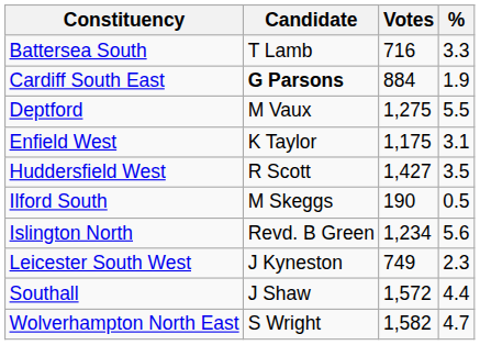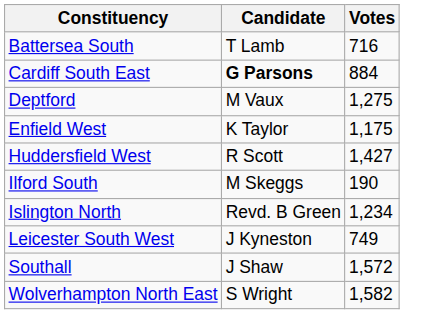- column: % | 3.3 | 1.9 | 5.5 | 3.1 | 3.5 | 0.5 | 5.6 | 2.3 | 4.4 | 4.7
